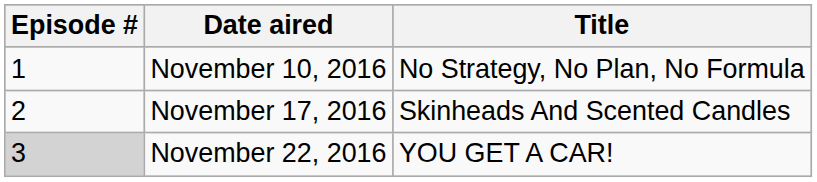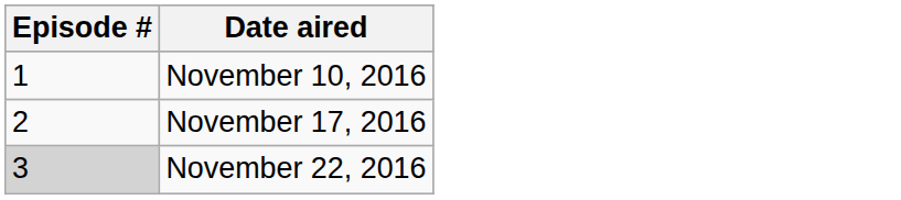- column: Title | No Strategy, No Plan, No Formula | Skinheads And Scented Candles | YOU GET A CAR!
